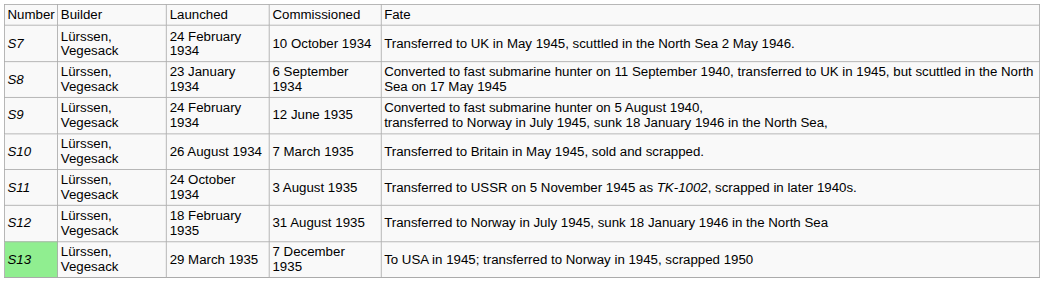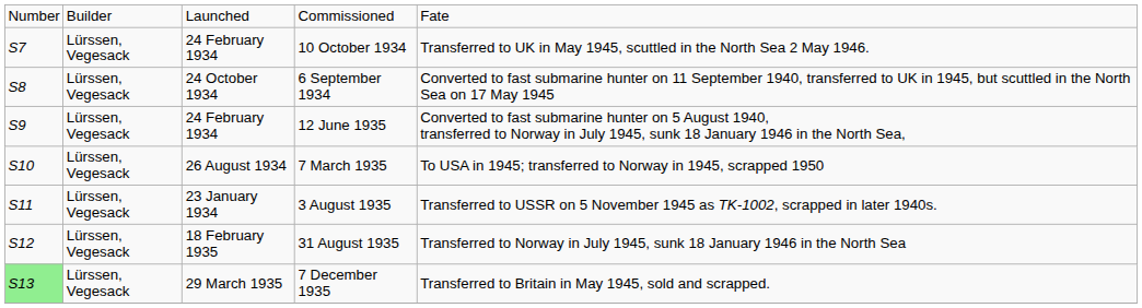6 September 1934 | column 3: 23 January 1934 -> 24 October 1934
7 March 1935 | column 5: Transferred to Britain in May 1945, sold and scrapped. -> To USA in 1945; transferred to Norway in 1945, scrapped 1950
3 August 1935 | column 3: 24 October 1934 -> 23 January 1934
7 December 1935 | column 5: To USA in 1945; transferred to Norway in 1945, scrapped 1950 -> Transferred to Britain in May 1945, sold and scrapped.
